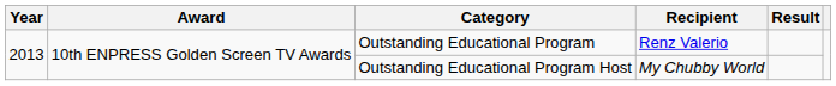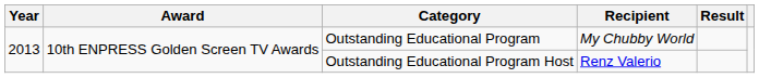Outstanding Educational Program | Recipient: Renz Valerio -> My Chubby World
Outstanding Educational Program Host | Recipient: My Chubby World -> Renz Valerio
